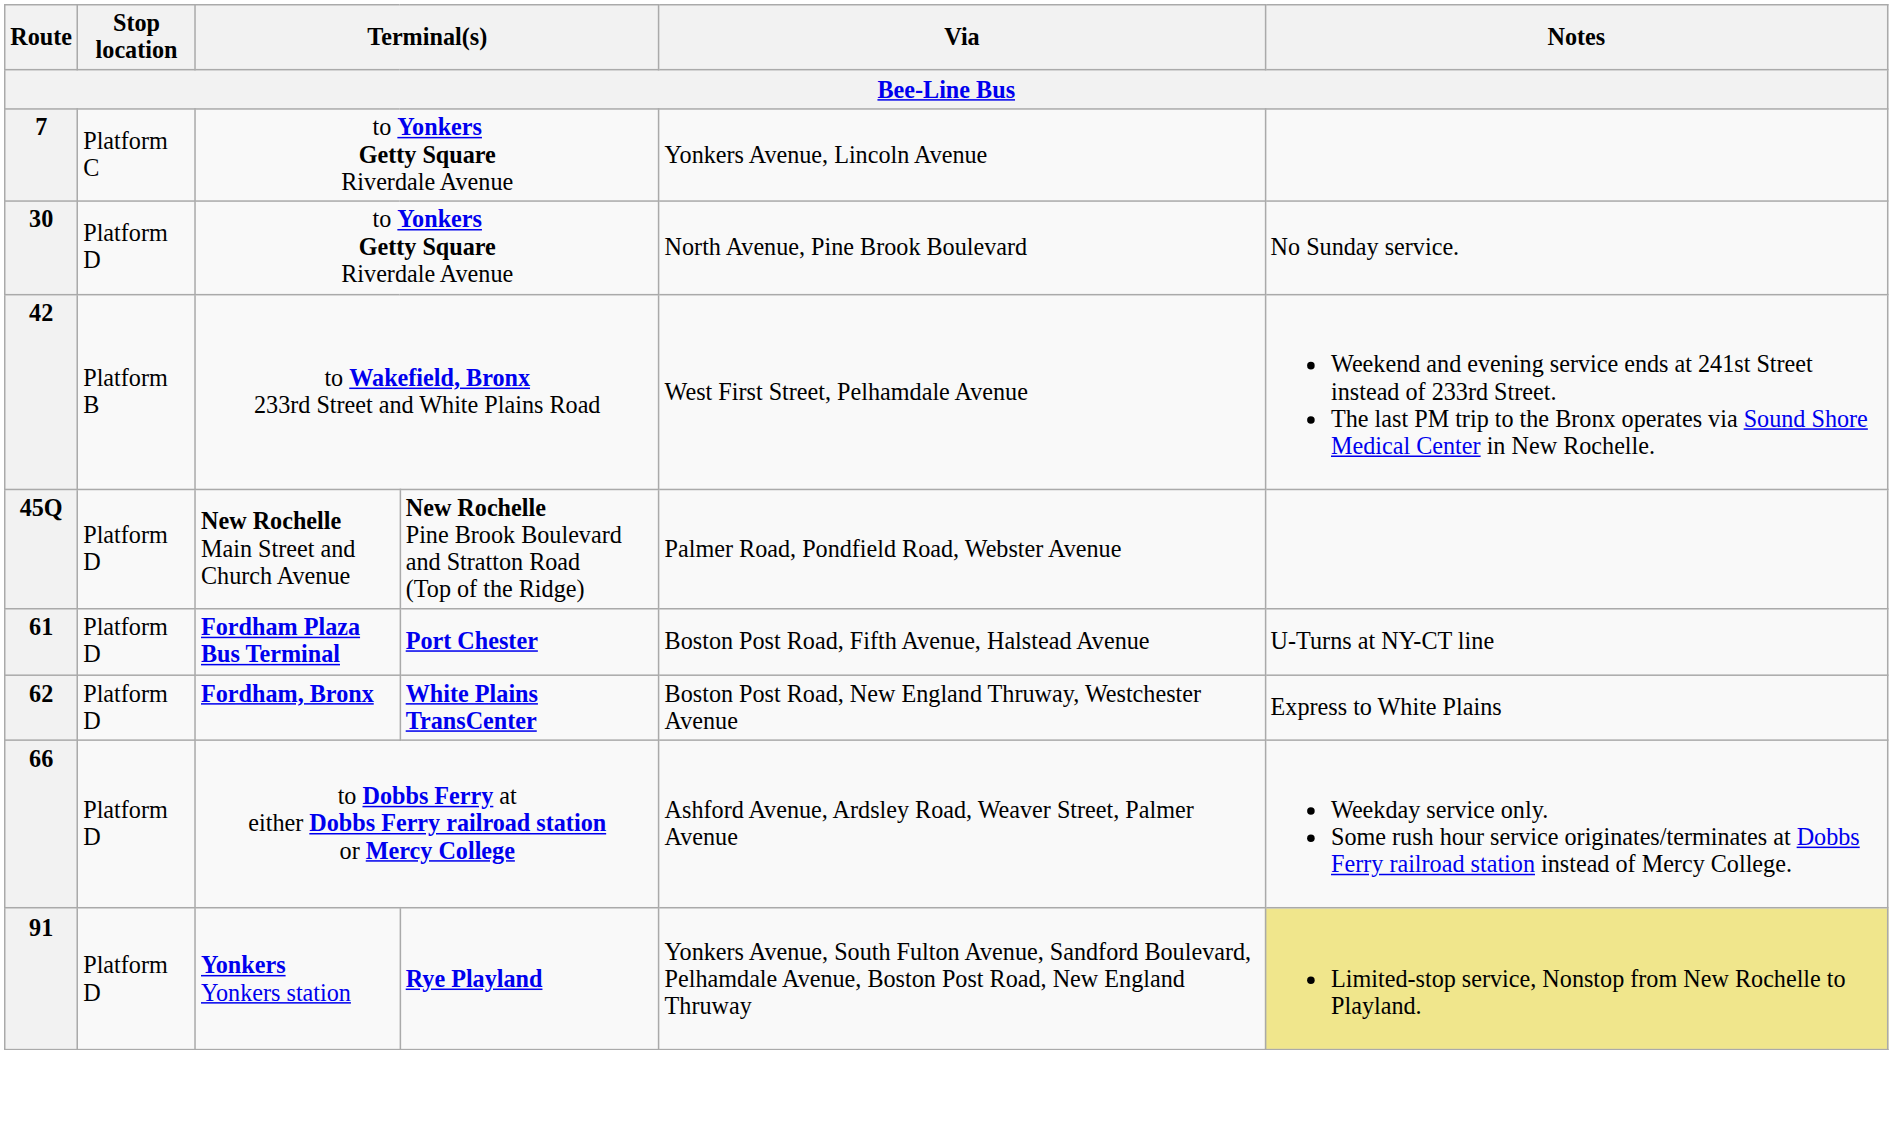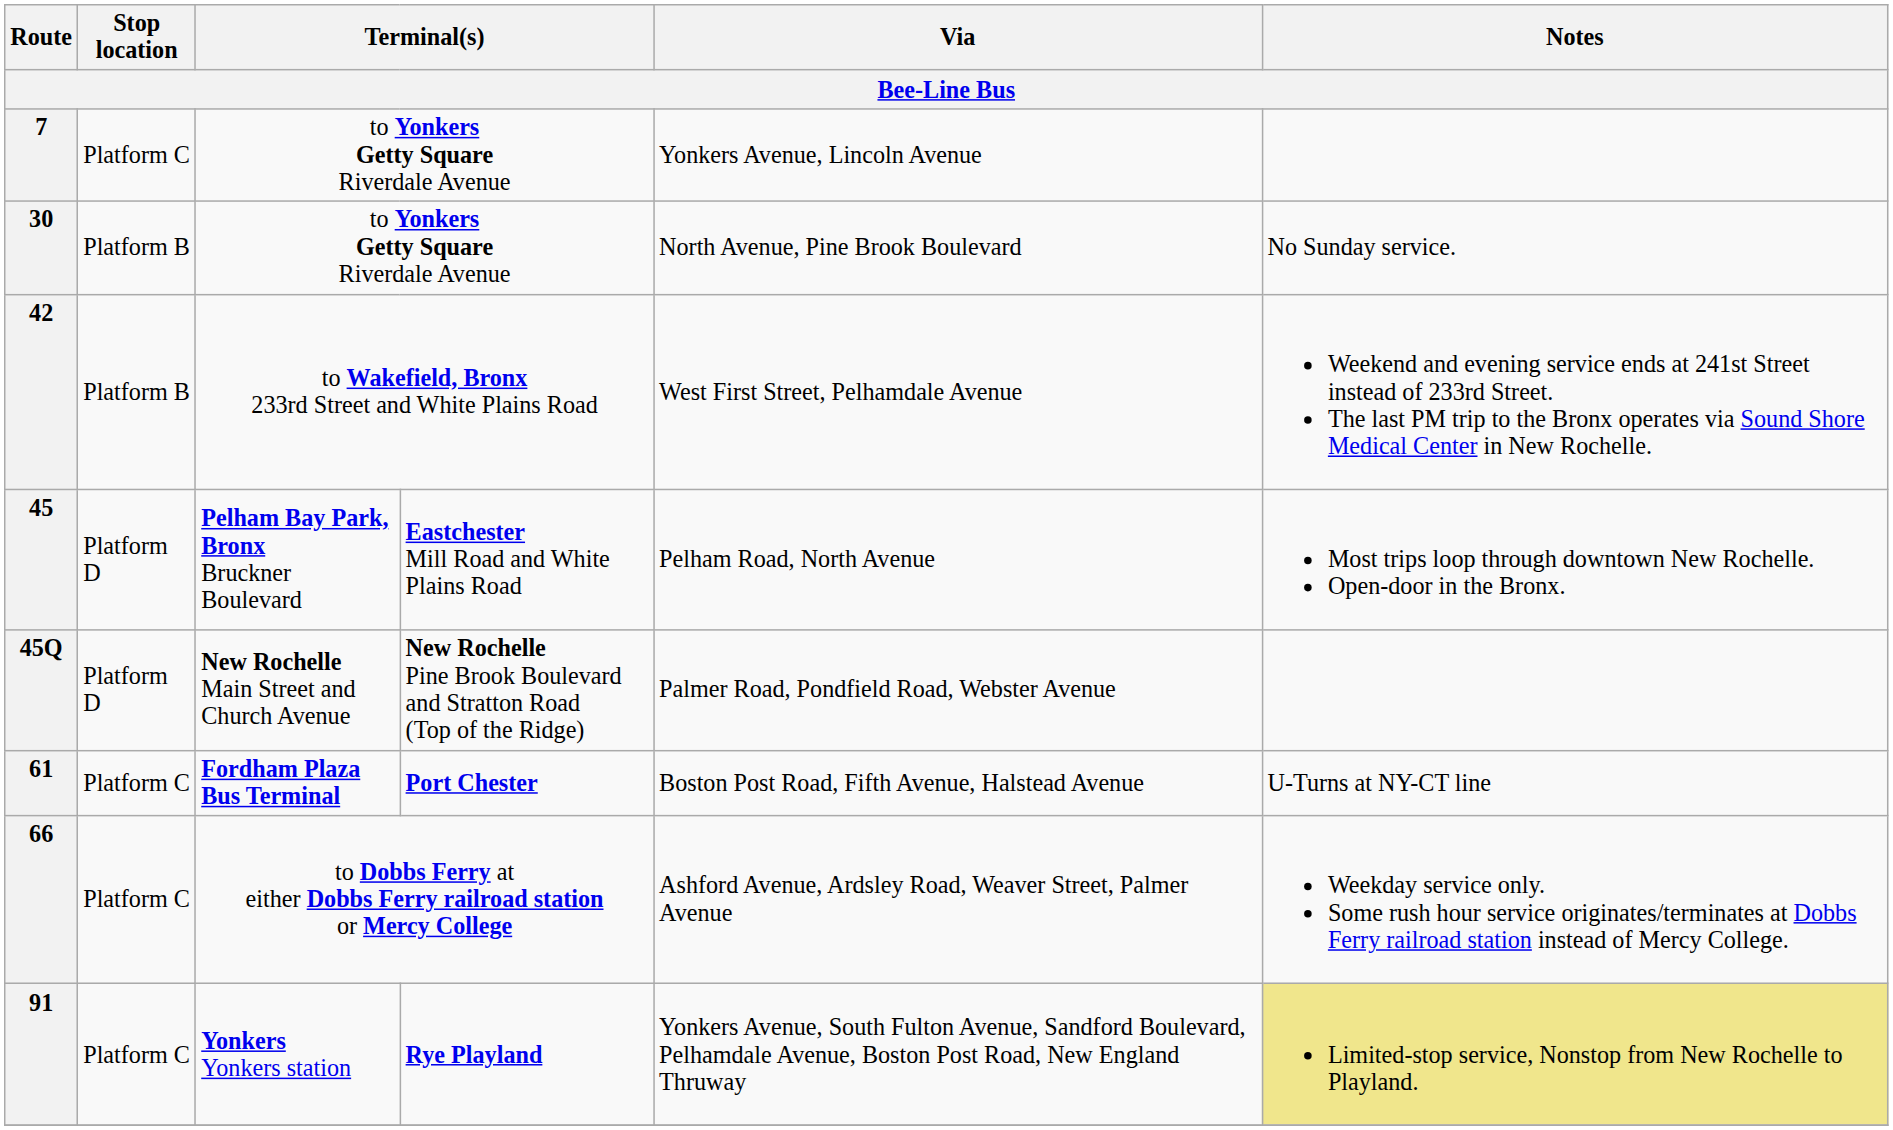30 | Stop location: Platform D -> Platform B
+ row: 45 | Platform D | Pelham Bay Park, Bronx Bruckner Boulevard | Eastchester Mill Road and White Plains Road | Pelham Road, North Avenue | Most trips loop through downtown New Rochelle. Open-door in the Bronx.
61 | Stop location: Platform D -> Platform C
- row: 62 | Platform D | Fordham, Bronx | White Plains TransCenter | Boston Post Road, New England Thruway, Westchester Avenue | Express to White Plains
66 | Stop location: Platform D -> Platform C
91 | Stop location: Platform D -> Platform C
